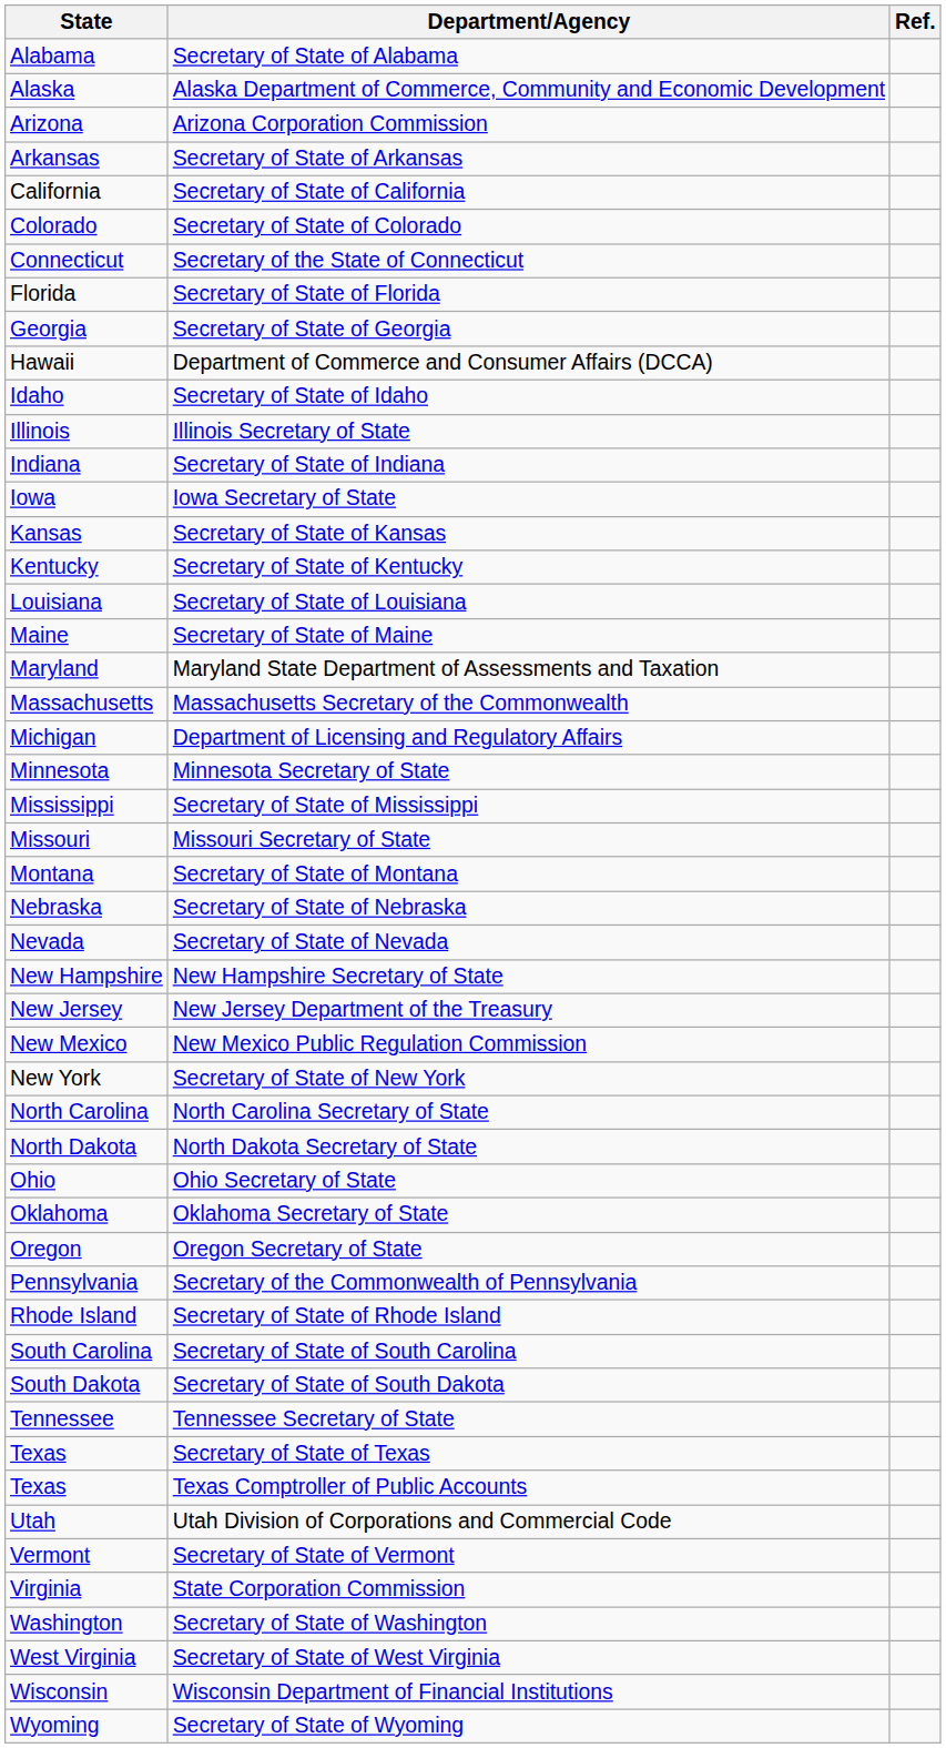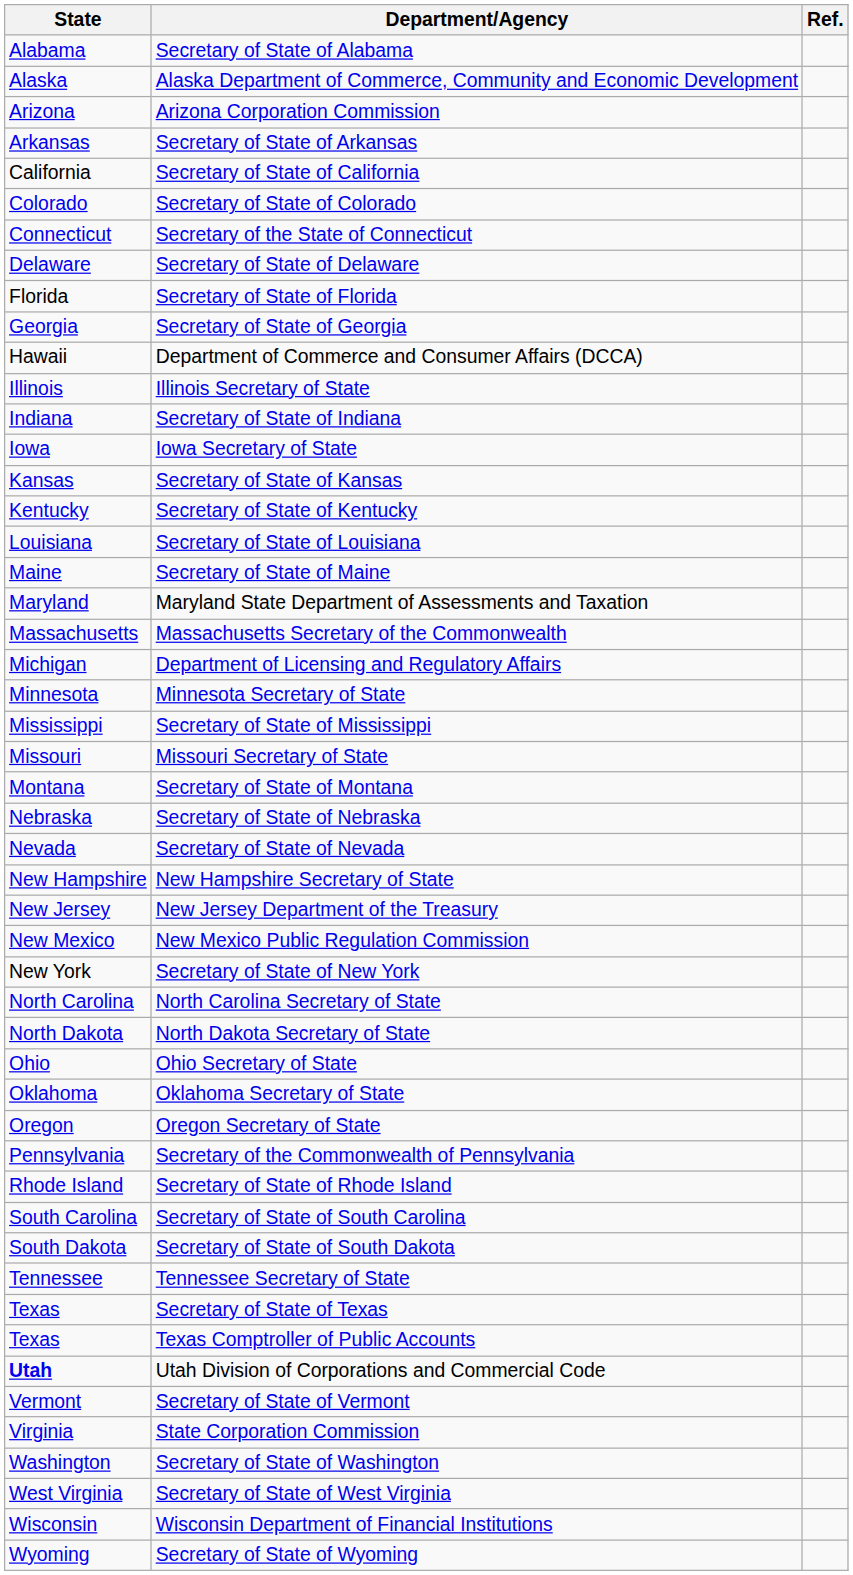+ row: Delaware | Secretary of State of Delaware
- row: Idaho | Secretary of State of Idaho
Utah Division of Corporations and Commercial Code | State: normal -> bold
